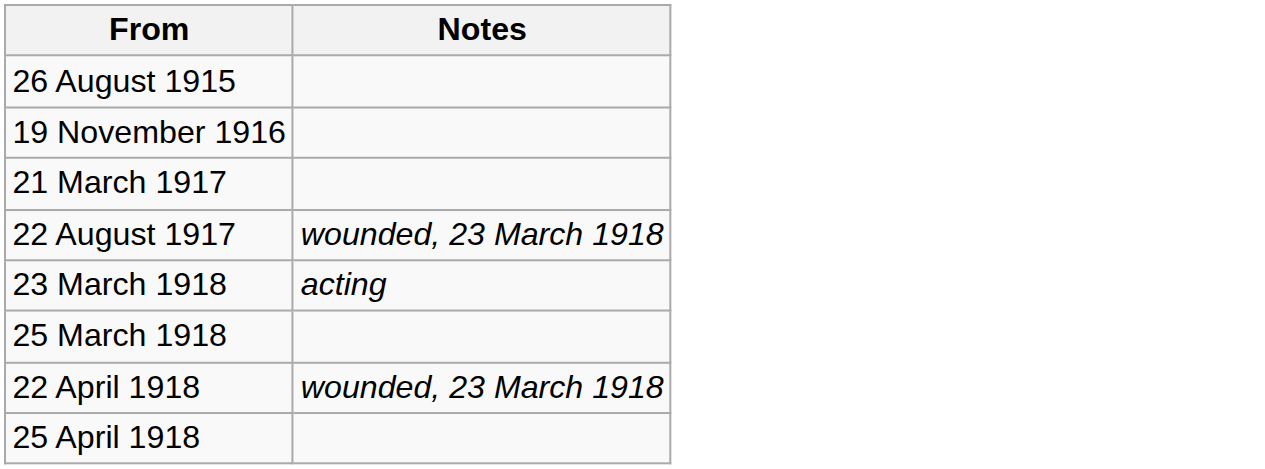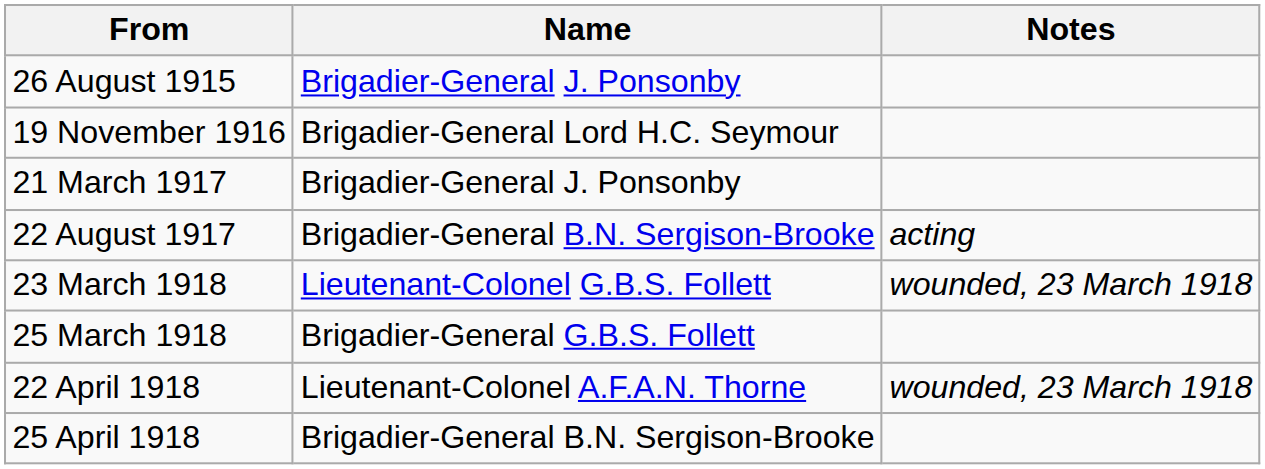+ column: Name | Brigadier-General J. Ponsonby | Brigadier-General Lord H.C. Seymour | Brigadier-General J. Ponsonby | Brigadier-General B.N. Sergison-Brooke | Lieutenant-Colonel G.B.S. Follett | Brigadier-General G.B.S. Follett | Lieutenant-Colonel A.F.A.N. Thorne | Brigadier-General B.N. Sergison-Brooke
22 August 1917 | Notes: wounded, 23 March 1918 -> acting
23 March 1918 | Notes: acting -> wounded, 23 March 1918
